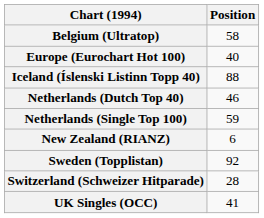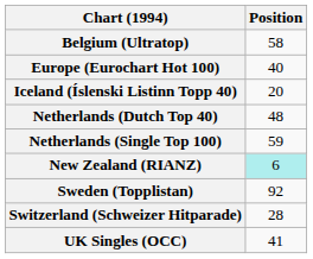Iceland (Íslenski Listinn Topp 40) | Position: 88 -> 20
Netherlands (Dutch Top 40) | Position: 46 -> 48
New Zealand (RIANZ) | Position: no background -> paleturquoise background
